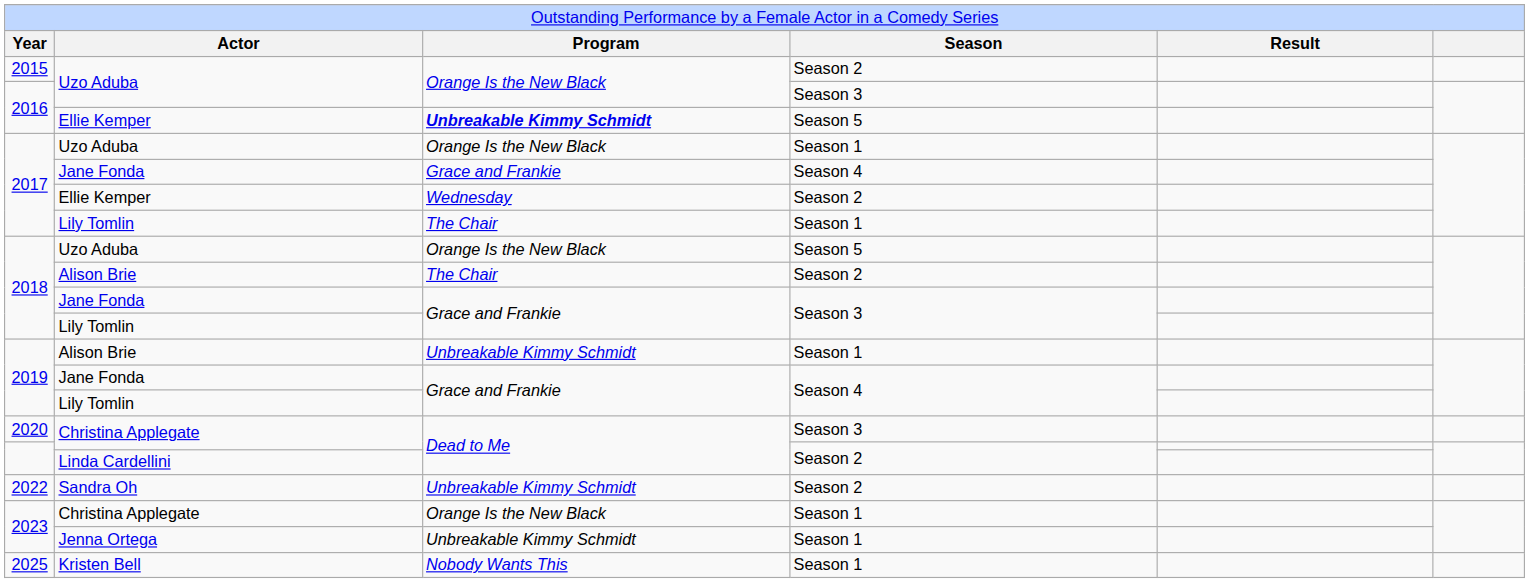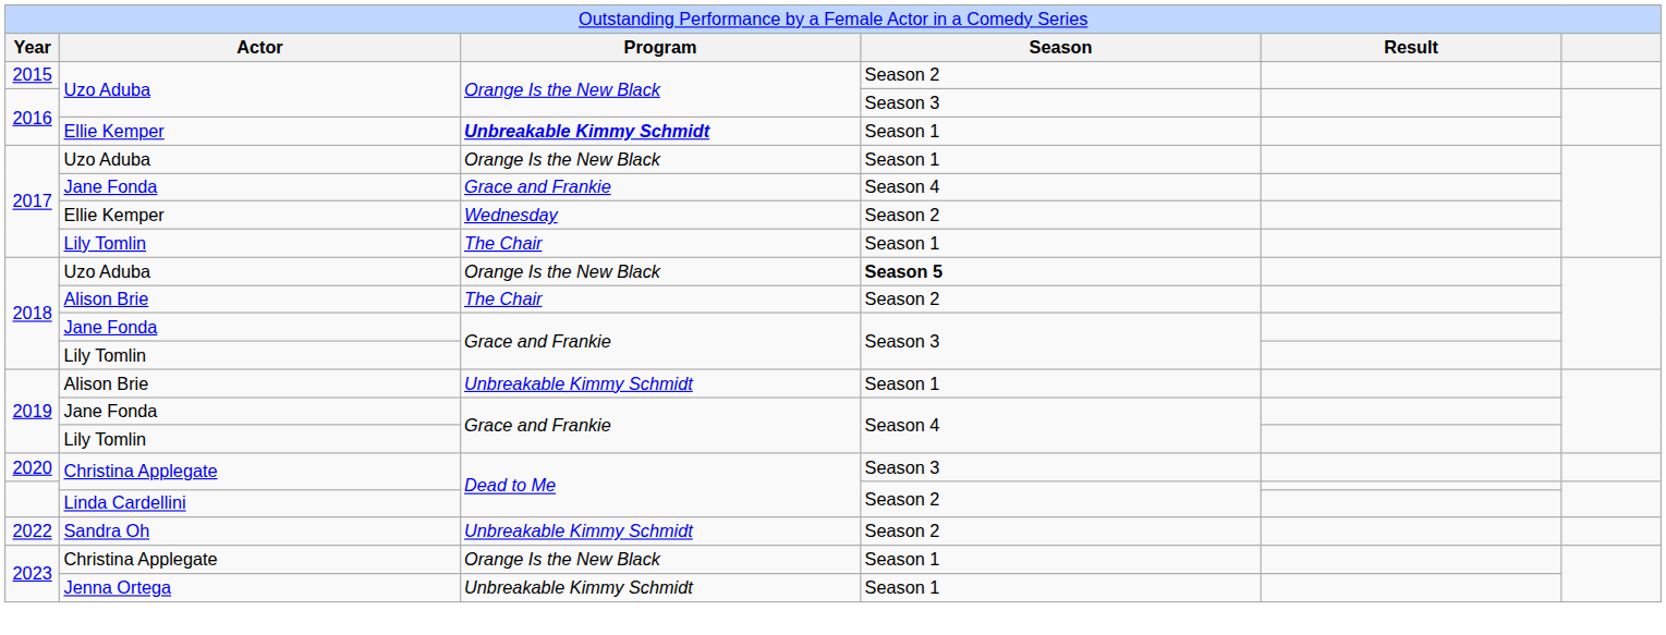2016 / Ellie Kemper | column 4: Season 5 -> Season 1
2018 / Uzo Aduba | column 4: normal -> bold
- row: 2025 | Kristen Bell | Nobody Wants This | Season 1
